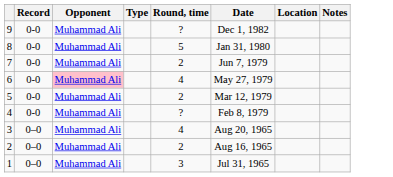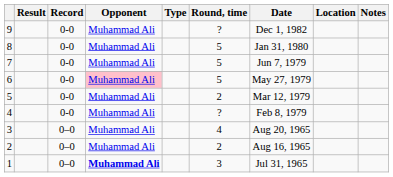+ column: Result
7 | Round, time: 2 -> 5
6 | Round, time: 4 -> 5
1 | Opponent: normal -> bold
